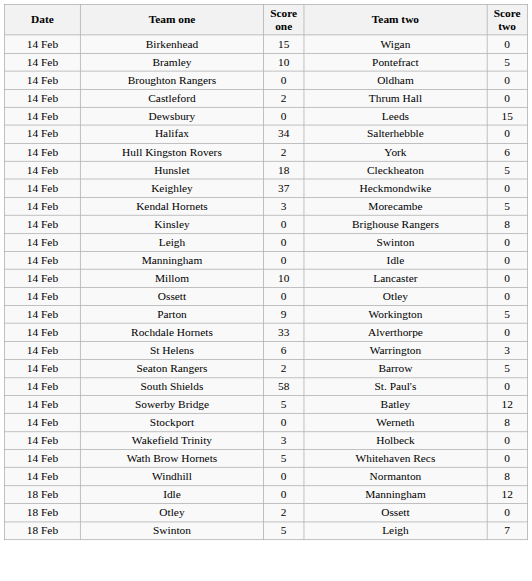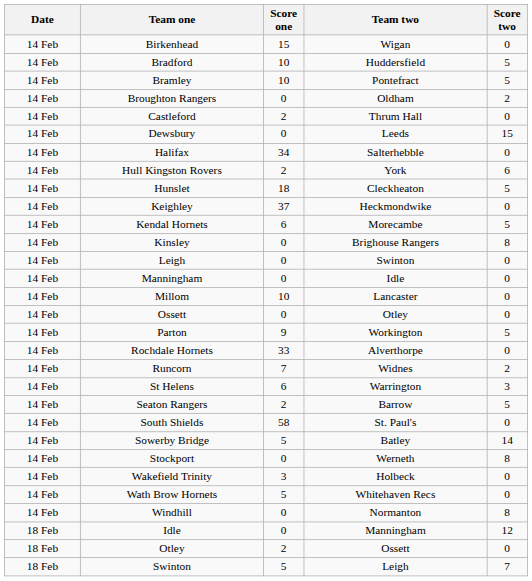+ row: 14 Feb | Bradford | 10 | Huddersfield | 5
Broughton Rangers | Score two: 0 -> 2
Kendal Hornets | Score one: 3 -> 6
+ row: 14 Feb | Runcorn | 7 | Widnes | 2
Sowerby Bridge | Score two: 12 -> 14
